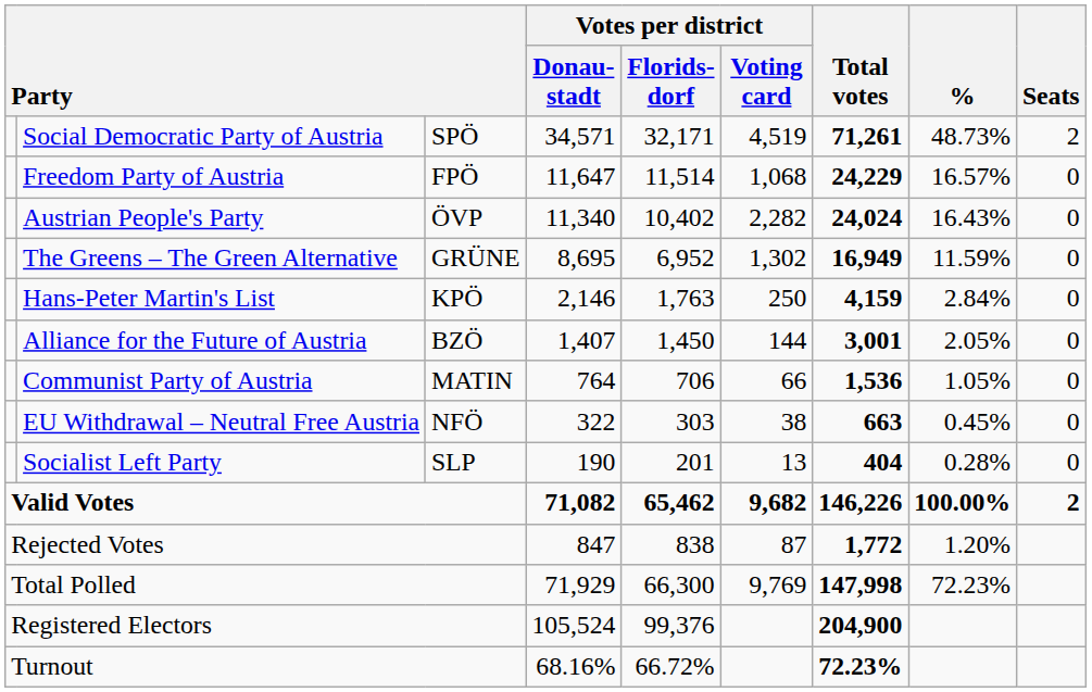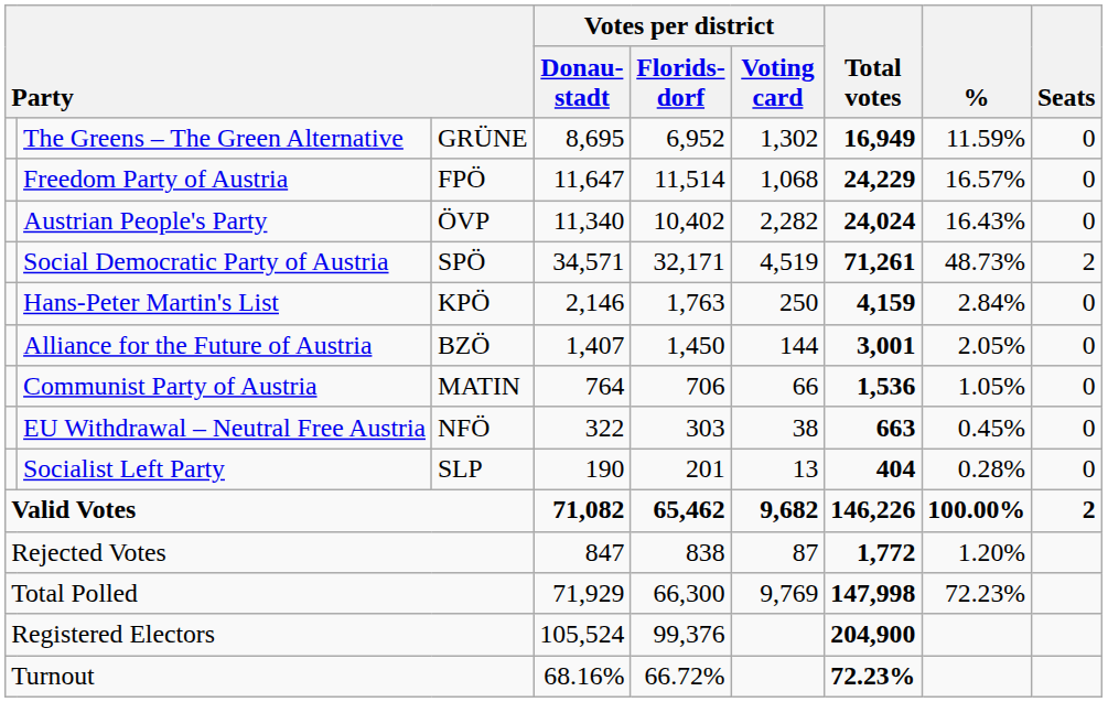rows swapped: Social Democratic Party of Austria <-> The Greens – The Green Alternative
